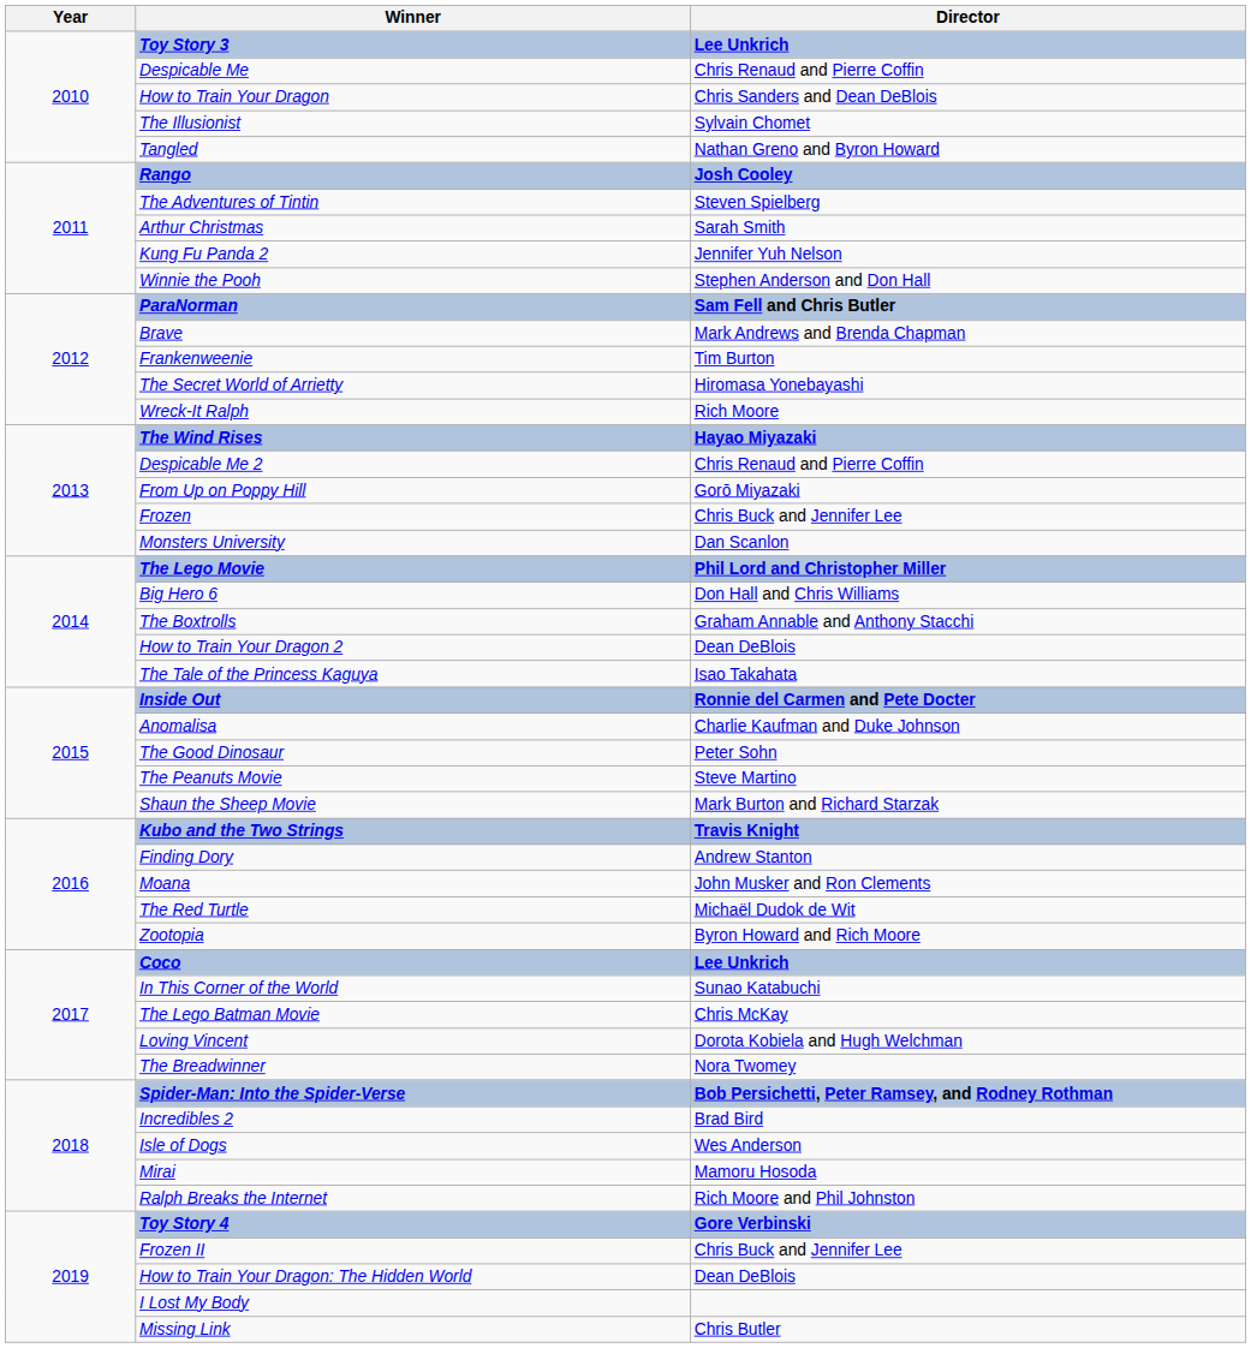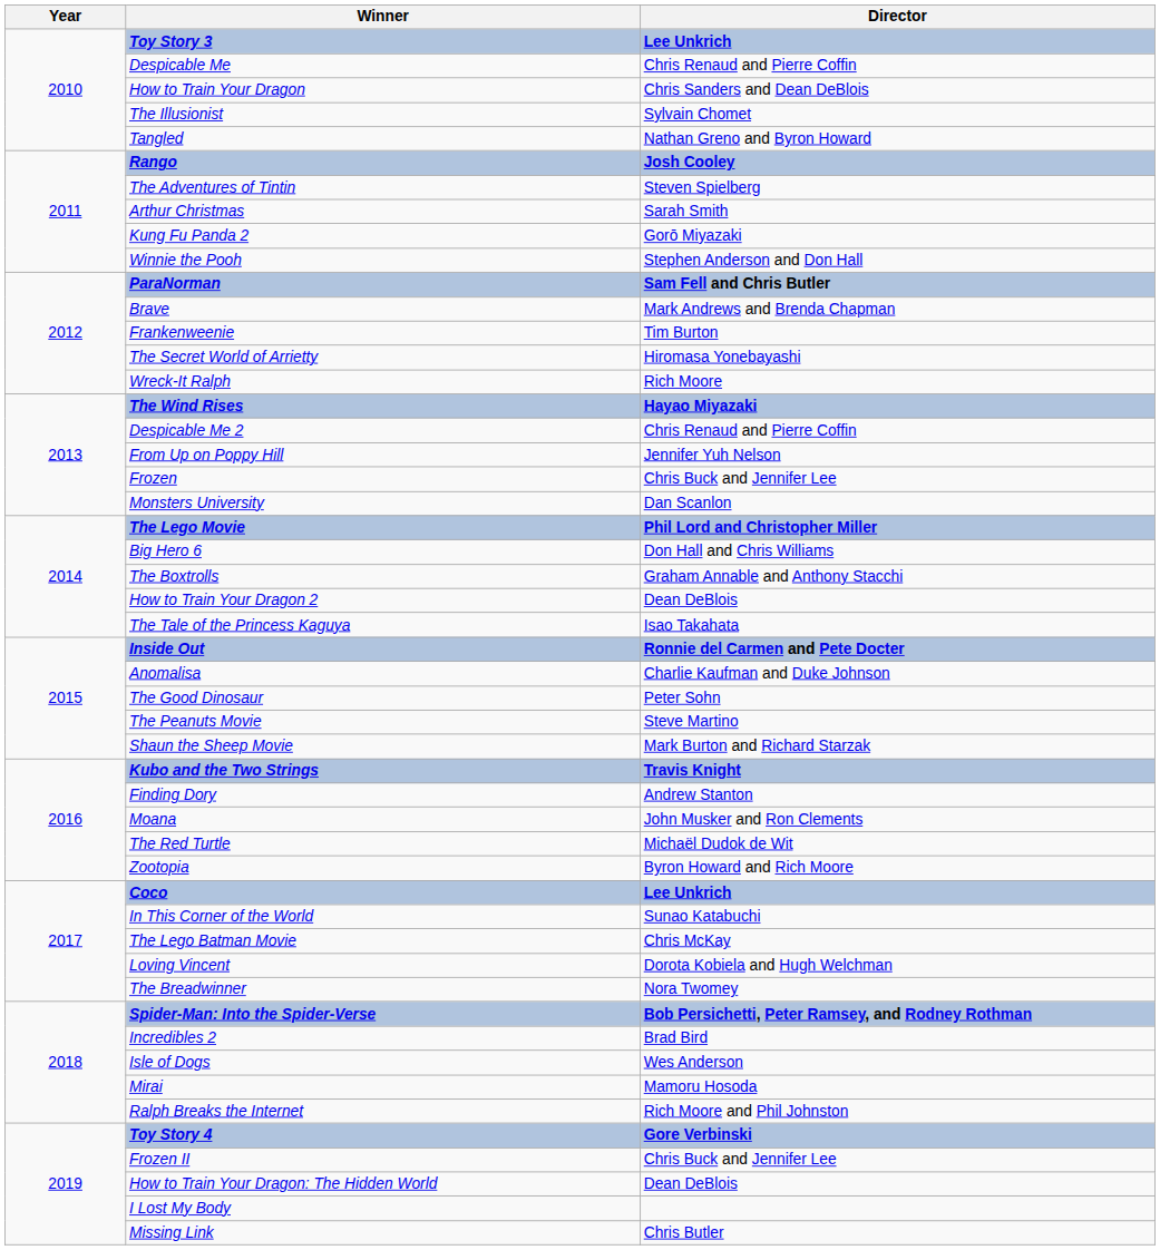Kung Fu Panda 2 | Director: Jennifer Yuh Nelson -> Gorō Miyazaki
From Up on Poppy Hill | Director: Gorō Miyazaki -> Jennifer Yuh Nelson
